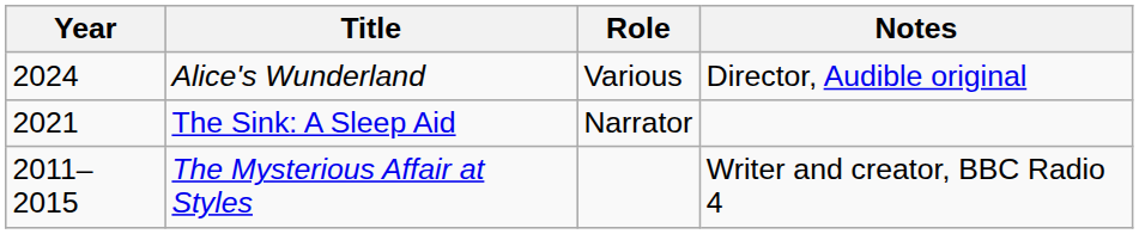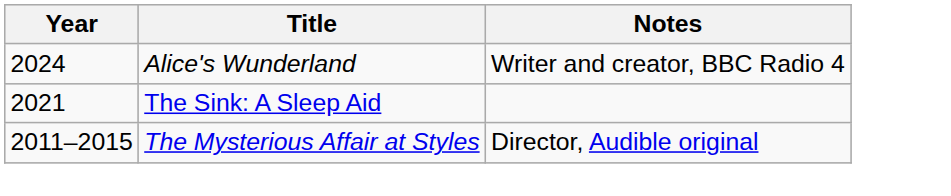- column: Role | Various | Narrator
Alice's Wunderland | Notes: Director, Audible original -> Writer and creator, BBC Radio 4
The Mysterious Affair at Styles | Notes: Writer and creator, BBC Radio 4 -> Director, Audible original
